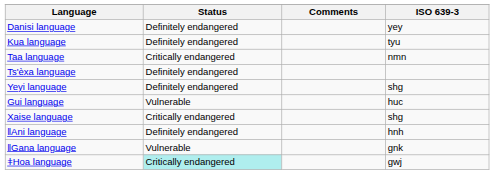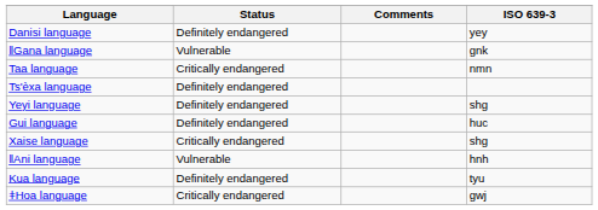rows swapped: Kua language <-> ǁGana language
Gui language | Status: Vulnerable -> Definitely endangered
ǁAni language | Status: Definitely endangered -> Vulnerable
ǂHoa language | Status: paleturquoise background -> no background
